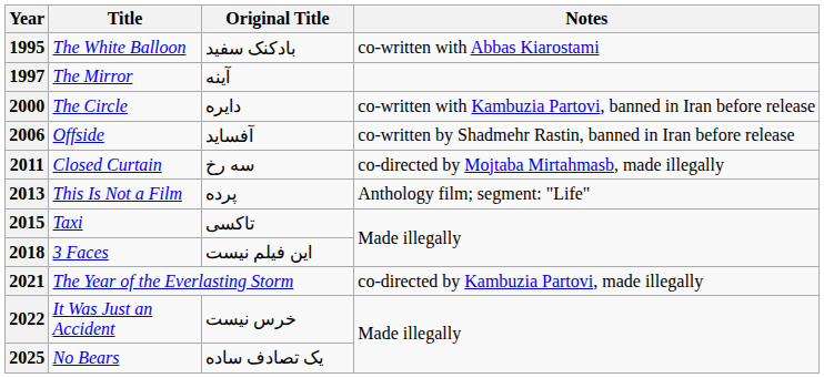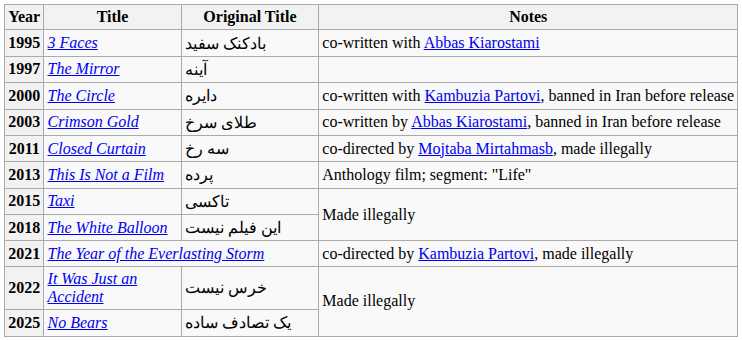1995 | Title: The White Balloon -> 3 Faces
+ row: 2003 | Crimson Gold | طلای سرخ | co-written by Abbas Kiarostami, banned in Iran before release
- row: 2006 | Offside | آفساید | co-written by Shadmehr Rastin, banned in Iran before release
2018 | Title: 3 Faces -> The White Balloon
